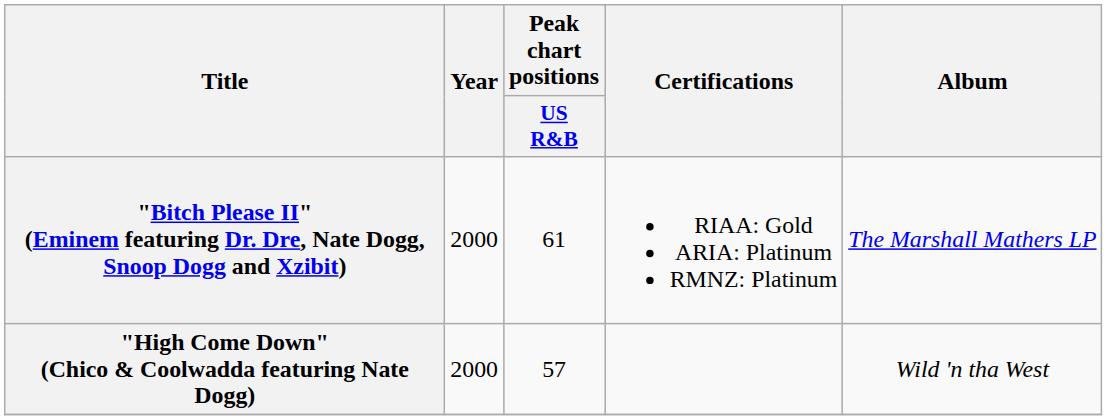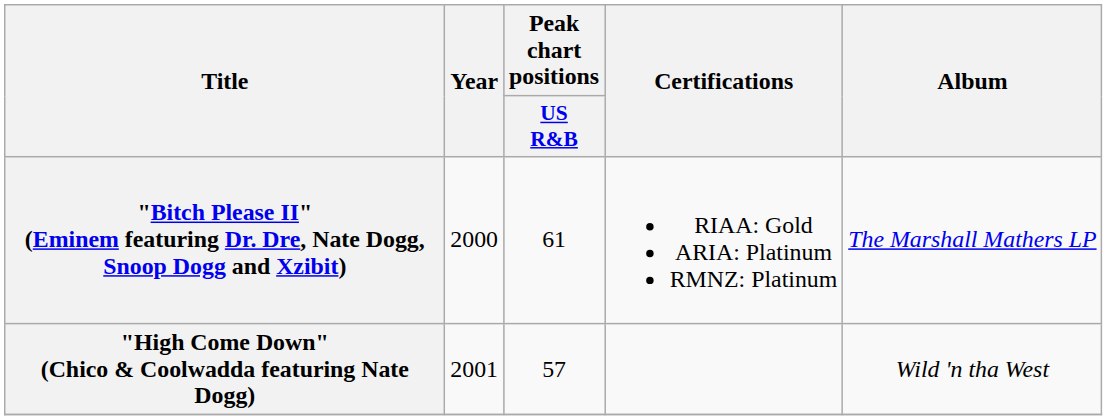"High Come Down" (Chico & Coolwadda featuring Nate Dogg) | Year: 2000 -> 2001
